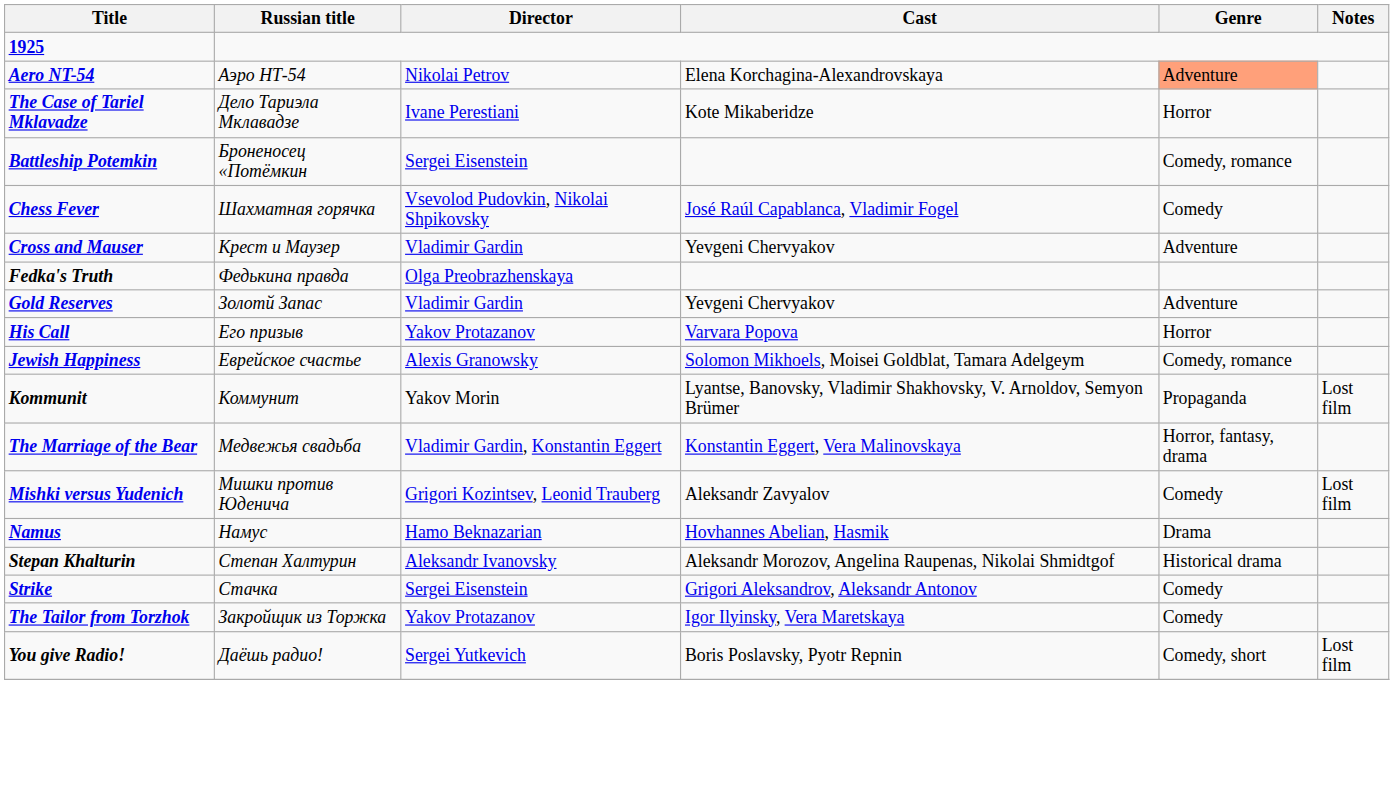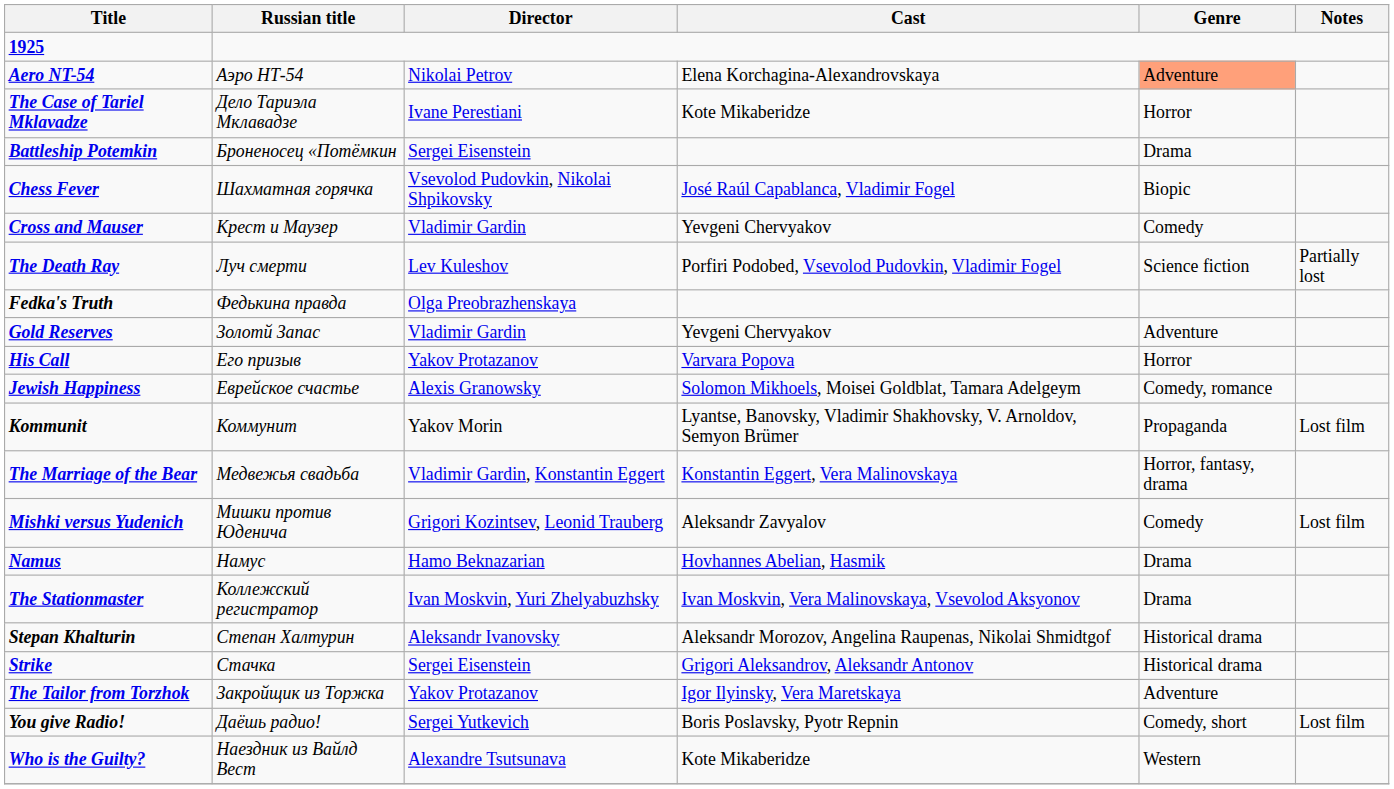Battleship Potemkin | Genre: Comedy, romance -> Drama
Chess Fever | Genre: Comedy -> Biopic
Cross and Mauser | Genre: Adventure -> Comedy
+ row: The Death Ray | Луч смерти | Lev Kuleshov | Porfiri Podobed, Vsevolod Pudovkin, Vladimir Fogel | Science fiction | Partially lost
+ row: The Stationmaster | Коллежский регистратор | Ivan Moskvin, Yuri Zhelyabuzhsky | Ivan Moskvin, Vera Malinovskaya, Vsevolod Aksyonov | Drama
Strike | Genre: Comedy -> Historical drama
The Tailor from Torzhok | Genre: Comedy -> Adventure
+ row: Who is the Guilty? | Наездник из Вайлд Вест | Alexandre Tsutsunava | Kote Mikaberidze | Western
